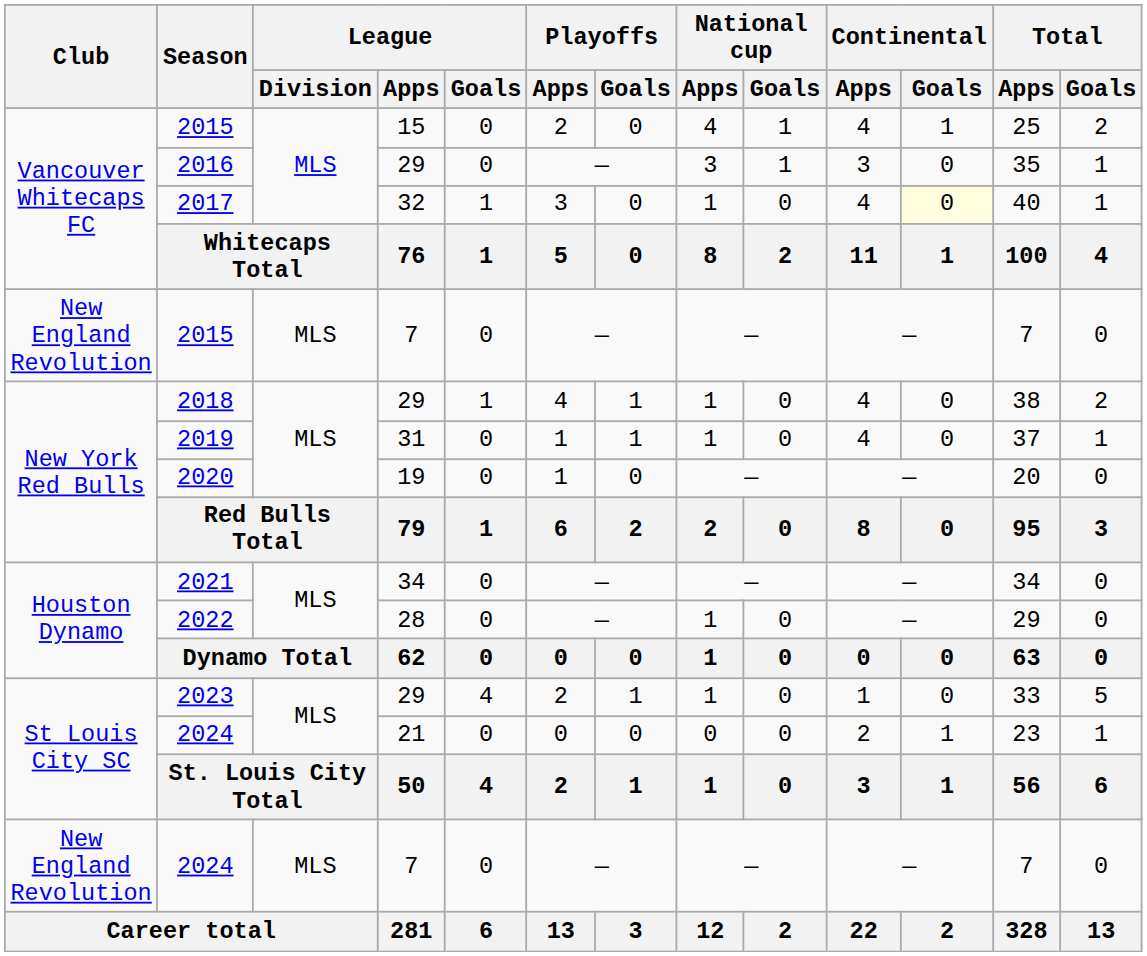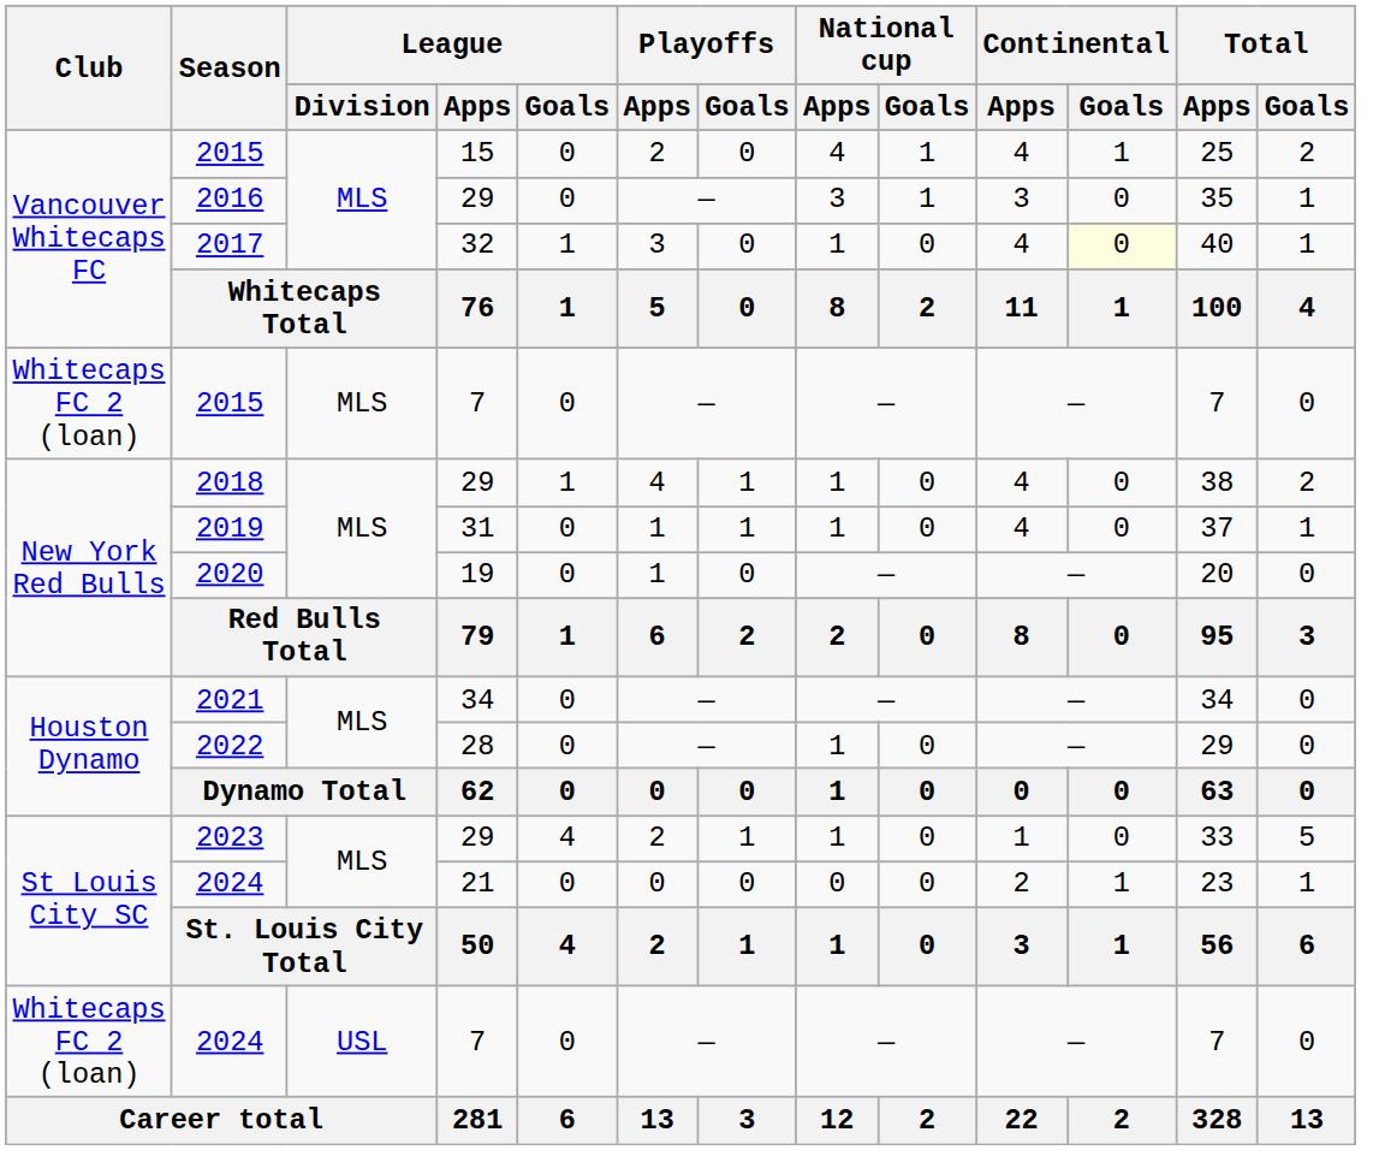2015 / 7 | Club: New England Revolution -> Whitecaps FC 2 (loan)
2024 / 7 | Club: New England Revolution -> Whitecaps FC 2 (loan)
2024 / 7 | League / Division: MLS -> USL
